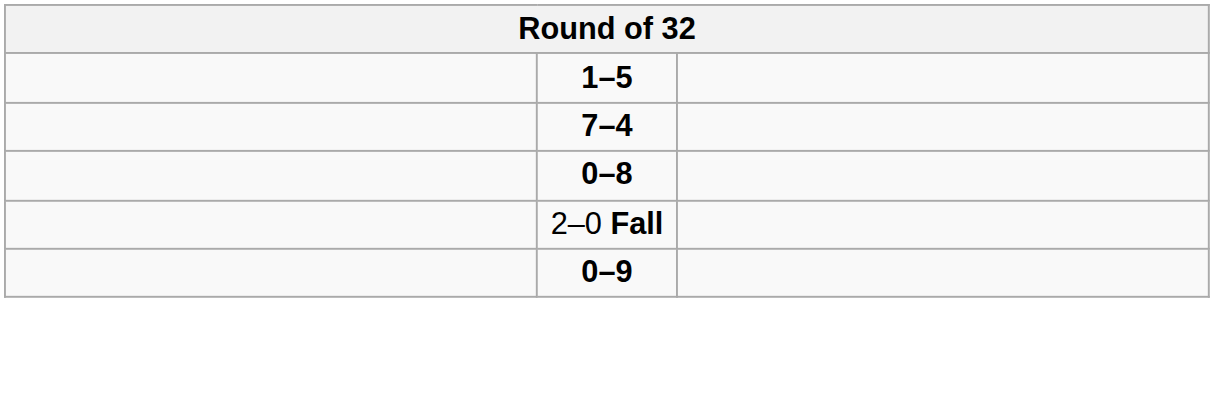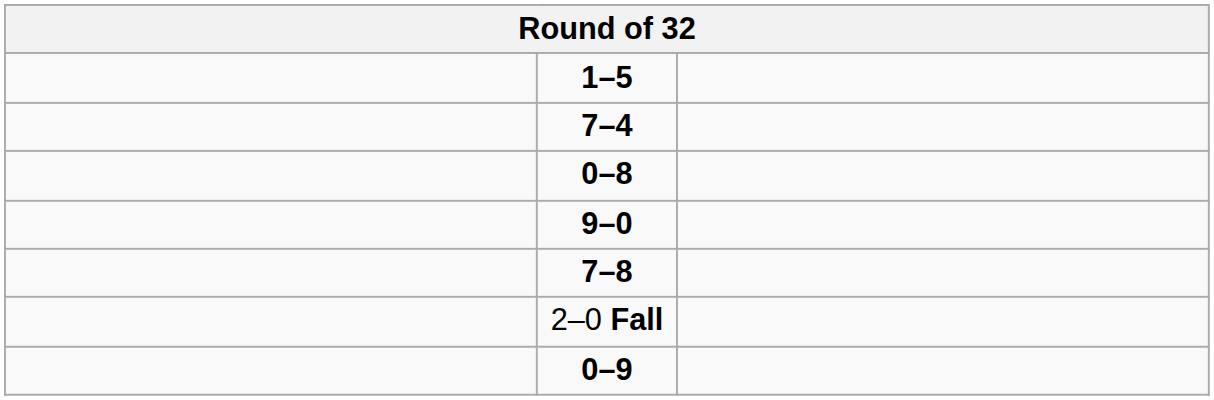+ row: 9–0
+ row: 7–8
